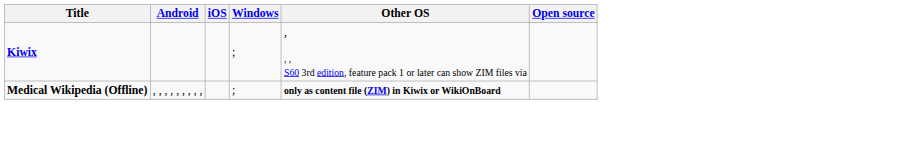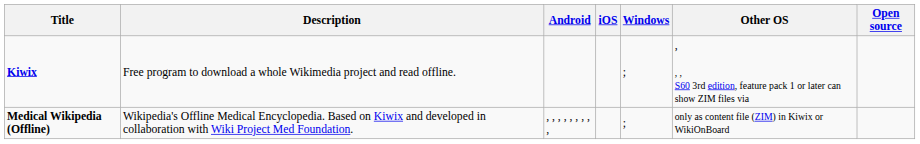+ column: Description | Free program to download a whole Wikimedia project and read offline. | Wikipedia's Offline Medical Encyclopedia. Based on Kiwix and developed in collaboration with Wiki Project Med Foundation.
Medical Wikipedia (Offline) | Other OS: bold -> normal
